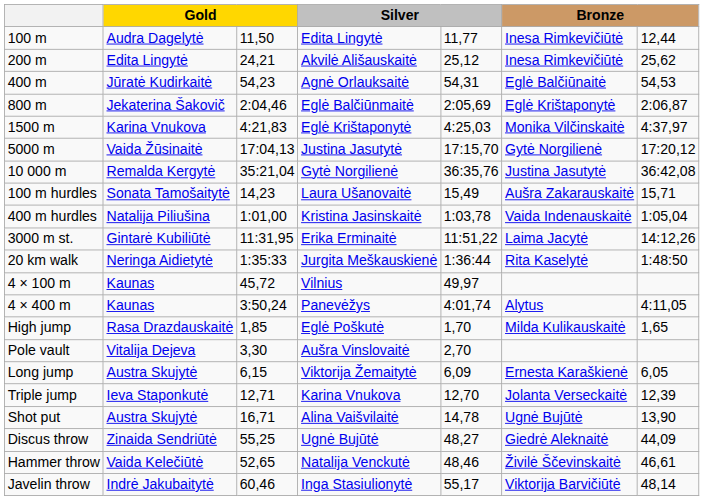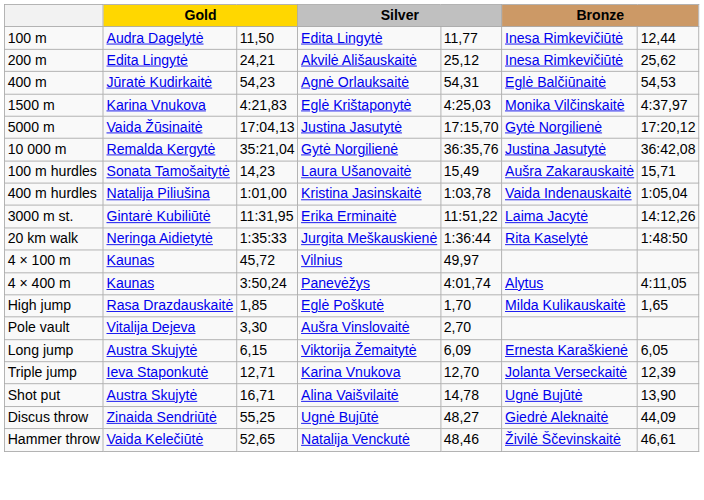- row: 800 m | Jekaterina Šakovič | 2:04,46 | Eglė Balčiūnmaitė | 2:05,69 | Eglė Krištaponytė | 2:06,87
- row: Javelin throw | Indrė Jakubaitytė | 60,46 | Inga Stasiulionytė | 55,17 | Viktorija Barvičiūtė | 48,14
